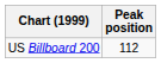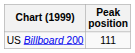US Billboard 200 | Peak position: 112 -> 111
